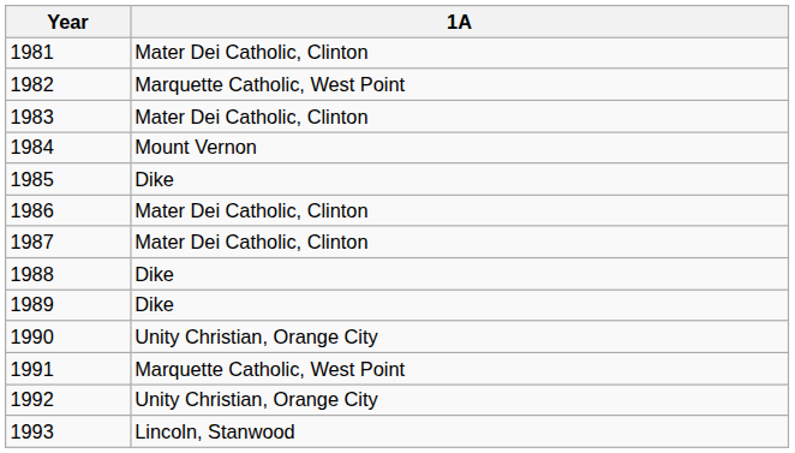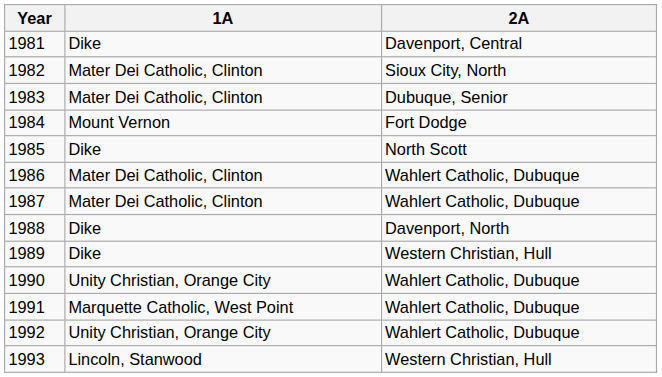+ column: 2A | Davenport, Central | Sioux City, North | Dubuque, Senior | Fort Dodge | North Scott | Wahlert Catholic, Dubuque | Wahlert Catholic, Dubuque | Davenport, North | Western Christian, Hull | Wahlert Catholic, Dubuque | Wahlert Catholic, Dubuque | Wahlert Catholic, Dubuque | Western Christian, Hull
1981 | 1A: Mater Dei Catholic, Clinton -> Dike
1982 | 1A: Marquette Catholic, West Point -> Mater Dei Catholic, Clinton
